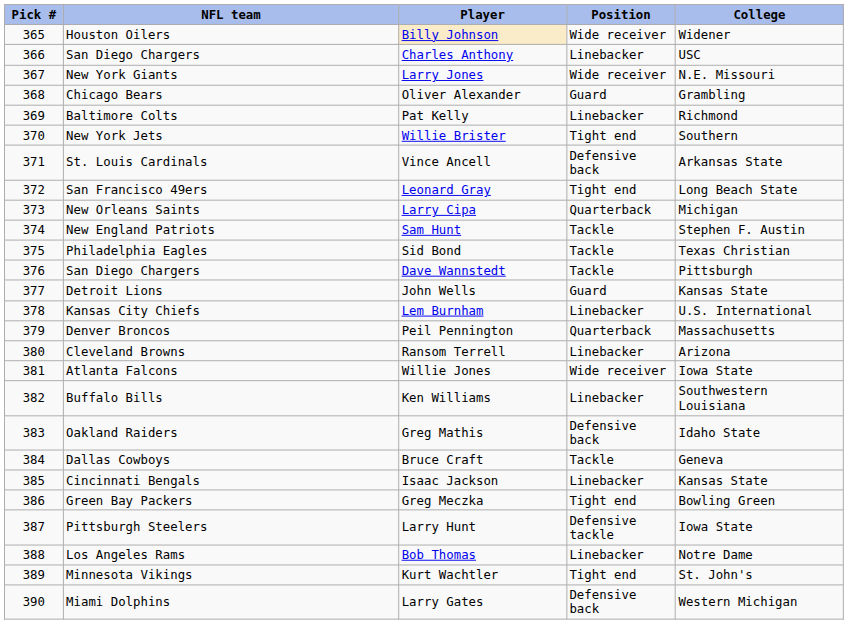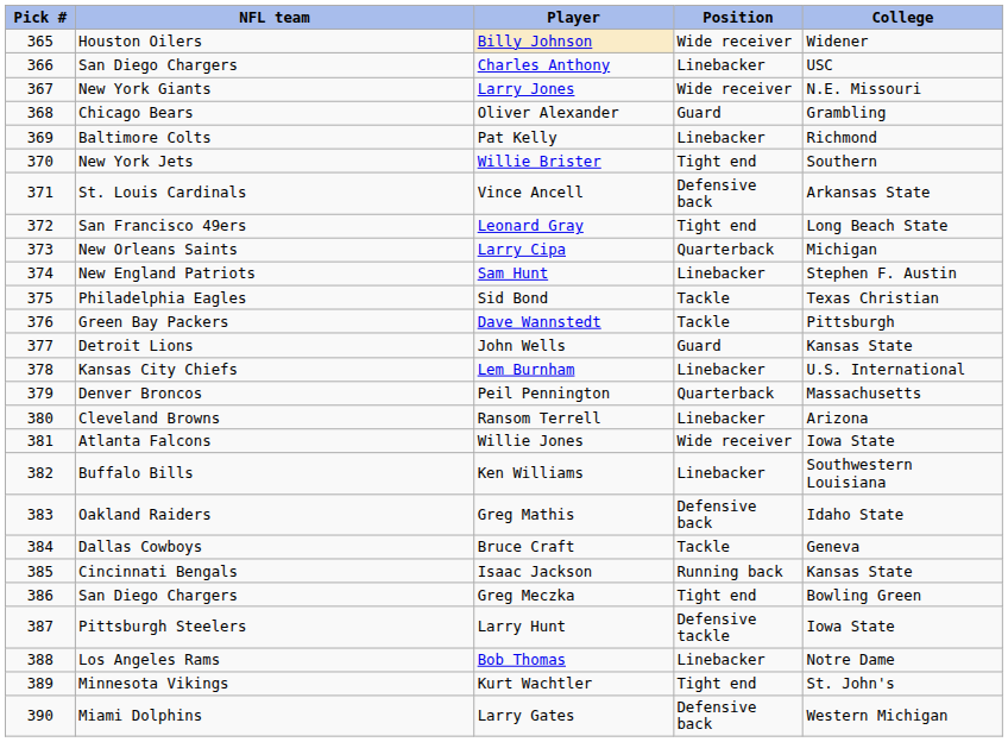Sam Hunt | Position: Tackle -> Linebacker
Dave Wannstedt | NFL team: San Diego Chargers -> Green Bay Packers
Isaac Jackson | Position: Linebacker -> Running back
Greg Meczka | NFL team: Green Bay Packers -> San Diego Chargers
